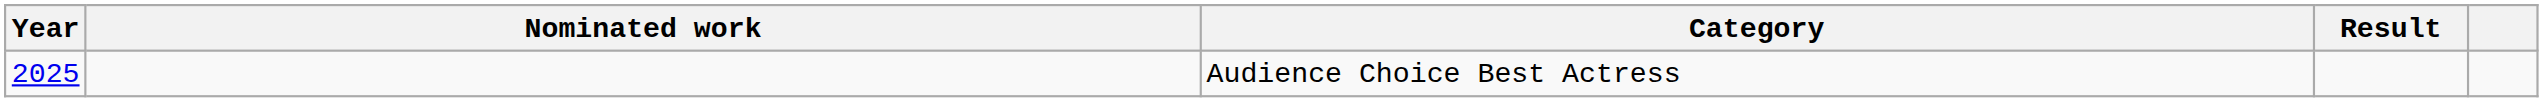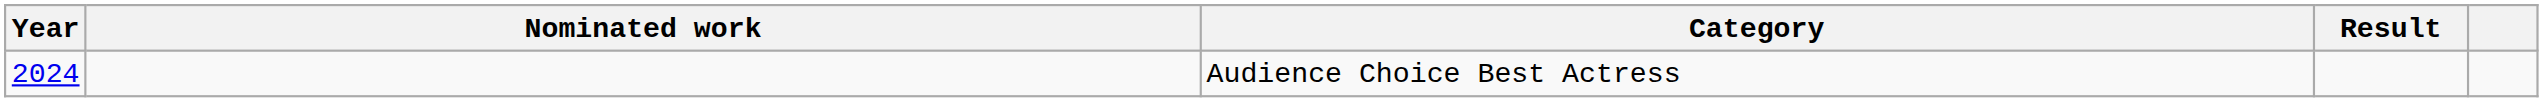Audience Choice Best Actress | Year: 2025 -> 2024
